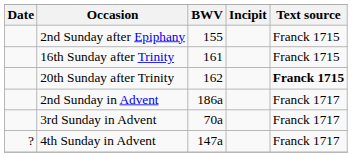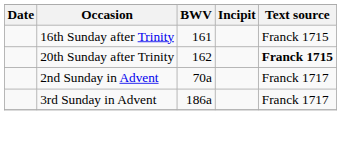- row: 2nd Sunday after Epiphany | 155 | Franck 1715
2nd Sunday in Advent | BWV: 186a -> 70a
3rd Sunday in Advent | BWV: 70a -> 186a
- row: ? | 4th Sunday in Advent | 147a | Franck 1717
